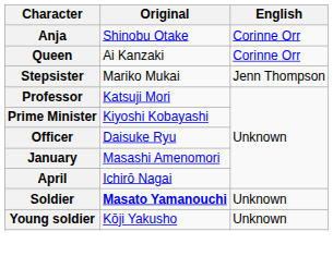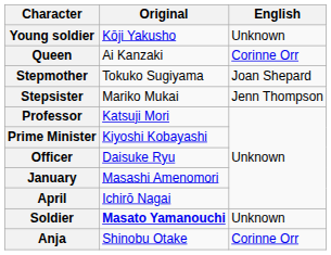rows swapped: Anja <-> Young soldier
+ row: Stepmother | Tokuko Sugiyama | Joan Shepard
